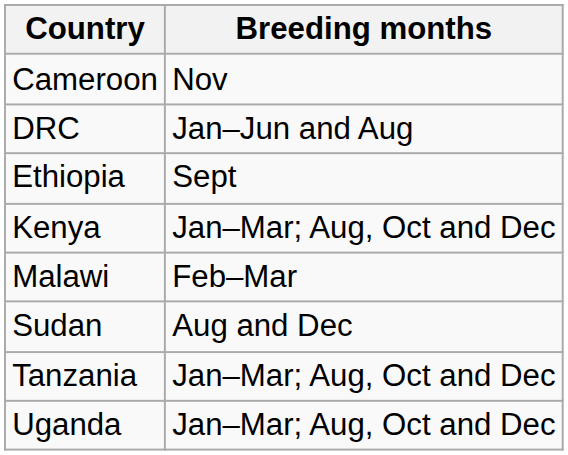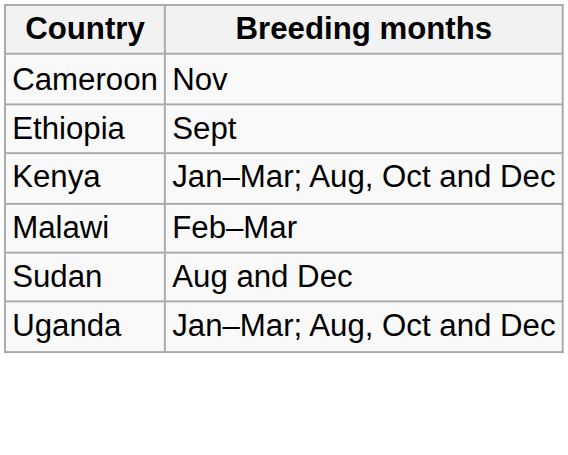- row: DRC | Jan–Jun and Aug
- row: Tanzania | Jan–Mar; Aug, Oct and Dec
